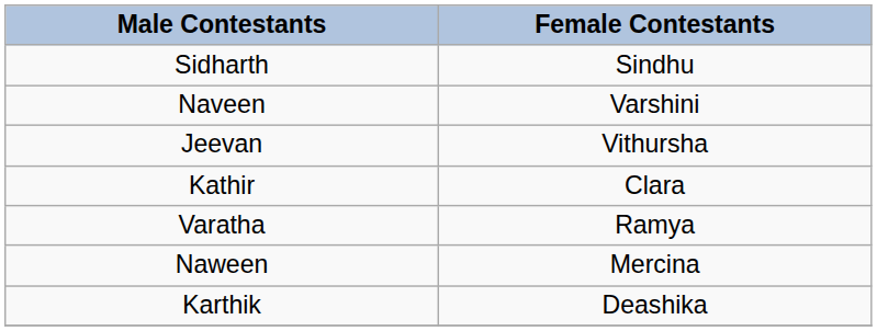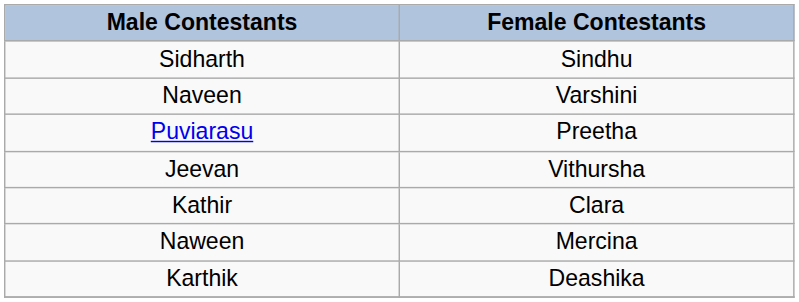+ row: Puviarasu | Preetha
- row: Varatha | Ramya
